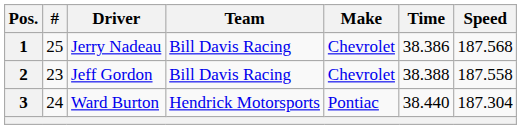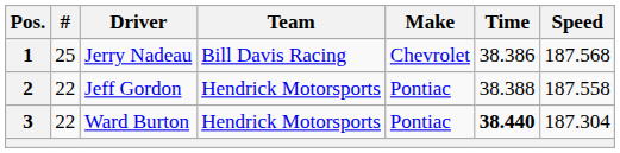2 | #: 23 -> 22
2 | Team: Bill Davis Racing -> Hendrick Motorsports
2 | Make: Chevrolet -> Pontiac
3 | #: 24 -> 22
3 | Time: normal -> bold
